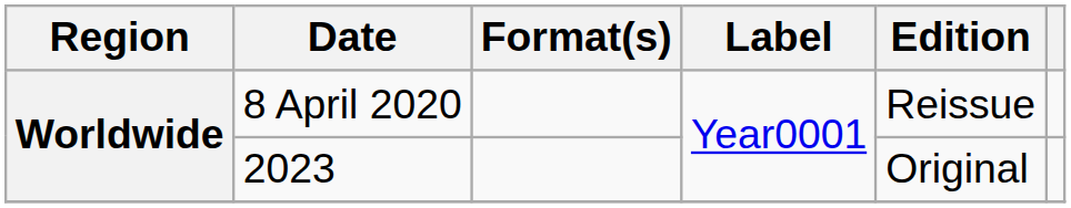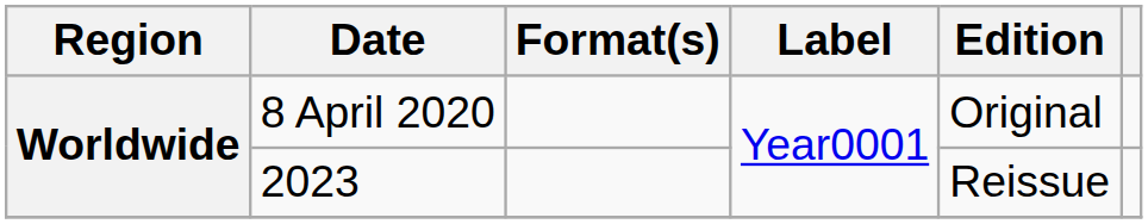8 April 2020 | Edition: Reissue -> Original
2023 | Edition: Original -> Reissue
